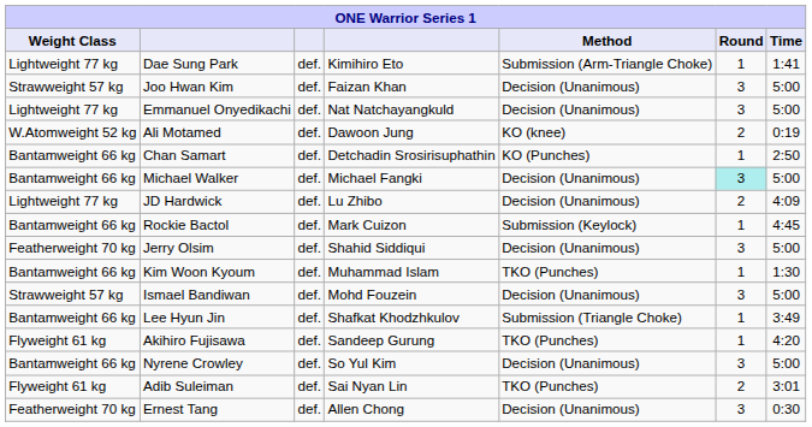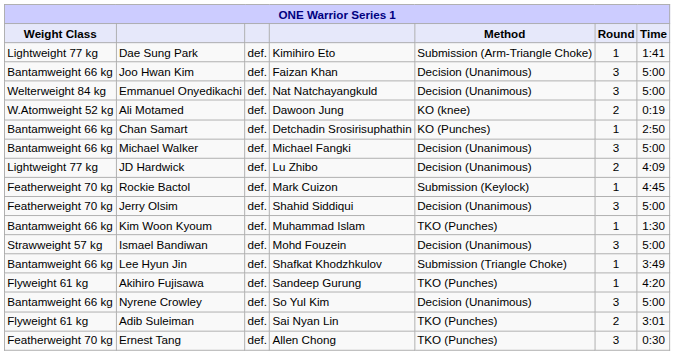Joo Hwan Kim | Weight Class: Strawweight 57 kg -> Bantamweight 66 kg
Emmanuel Onyedikachi | Weight Class: Lightweight 77 kg -> Welterweight 84 kg
Michael Walker | Round: paleturquoise background -> no background
Rockie Bactol | Weight Class: Bantamweight 66 kg -> Featherweight 70 kg
Ernest Tang | Method: Decision (Unanimous) -> TKO (Punches)
